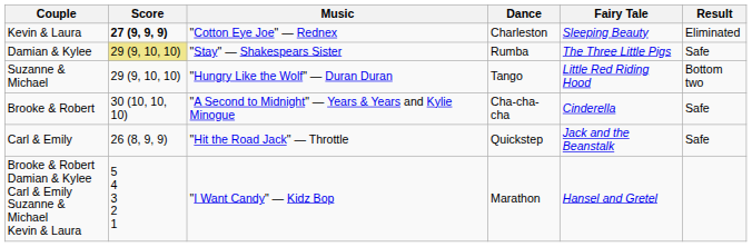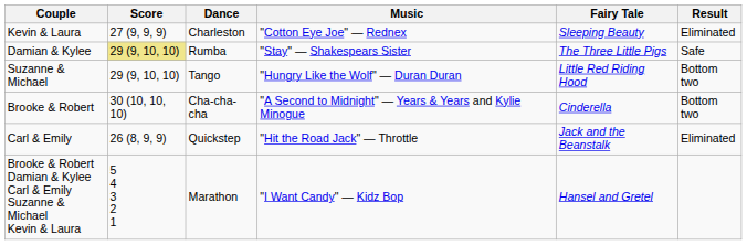columns swapped: Dance <-> Music
Kevin & Laura | Score: bold -> normal
Brooke & Robert | Result: Safe -> Bottom two
Carl & Emily | Result: Safe -> Eliminated
